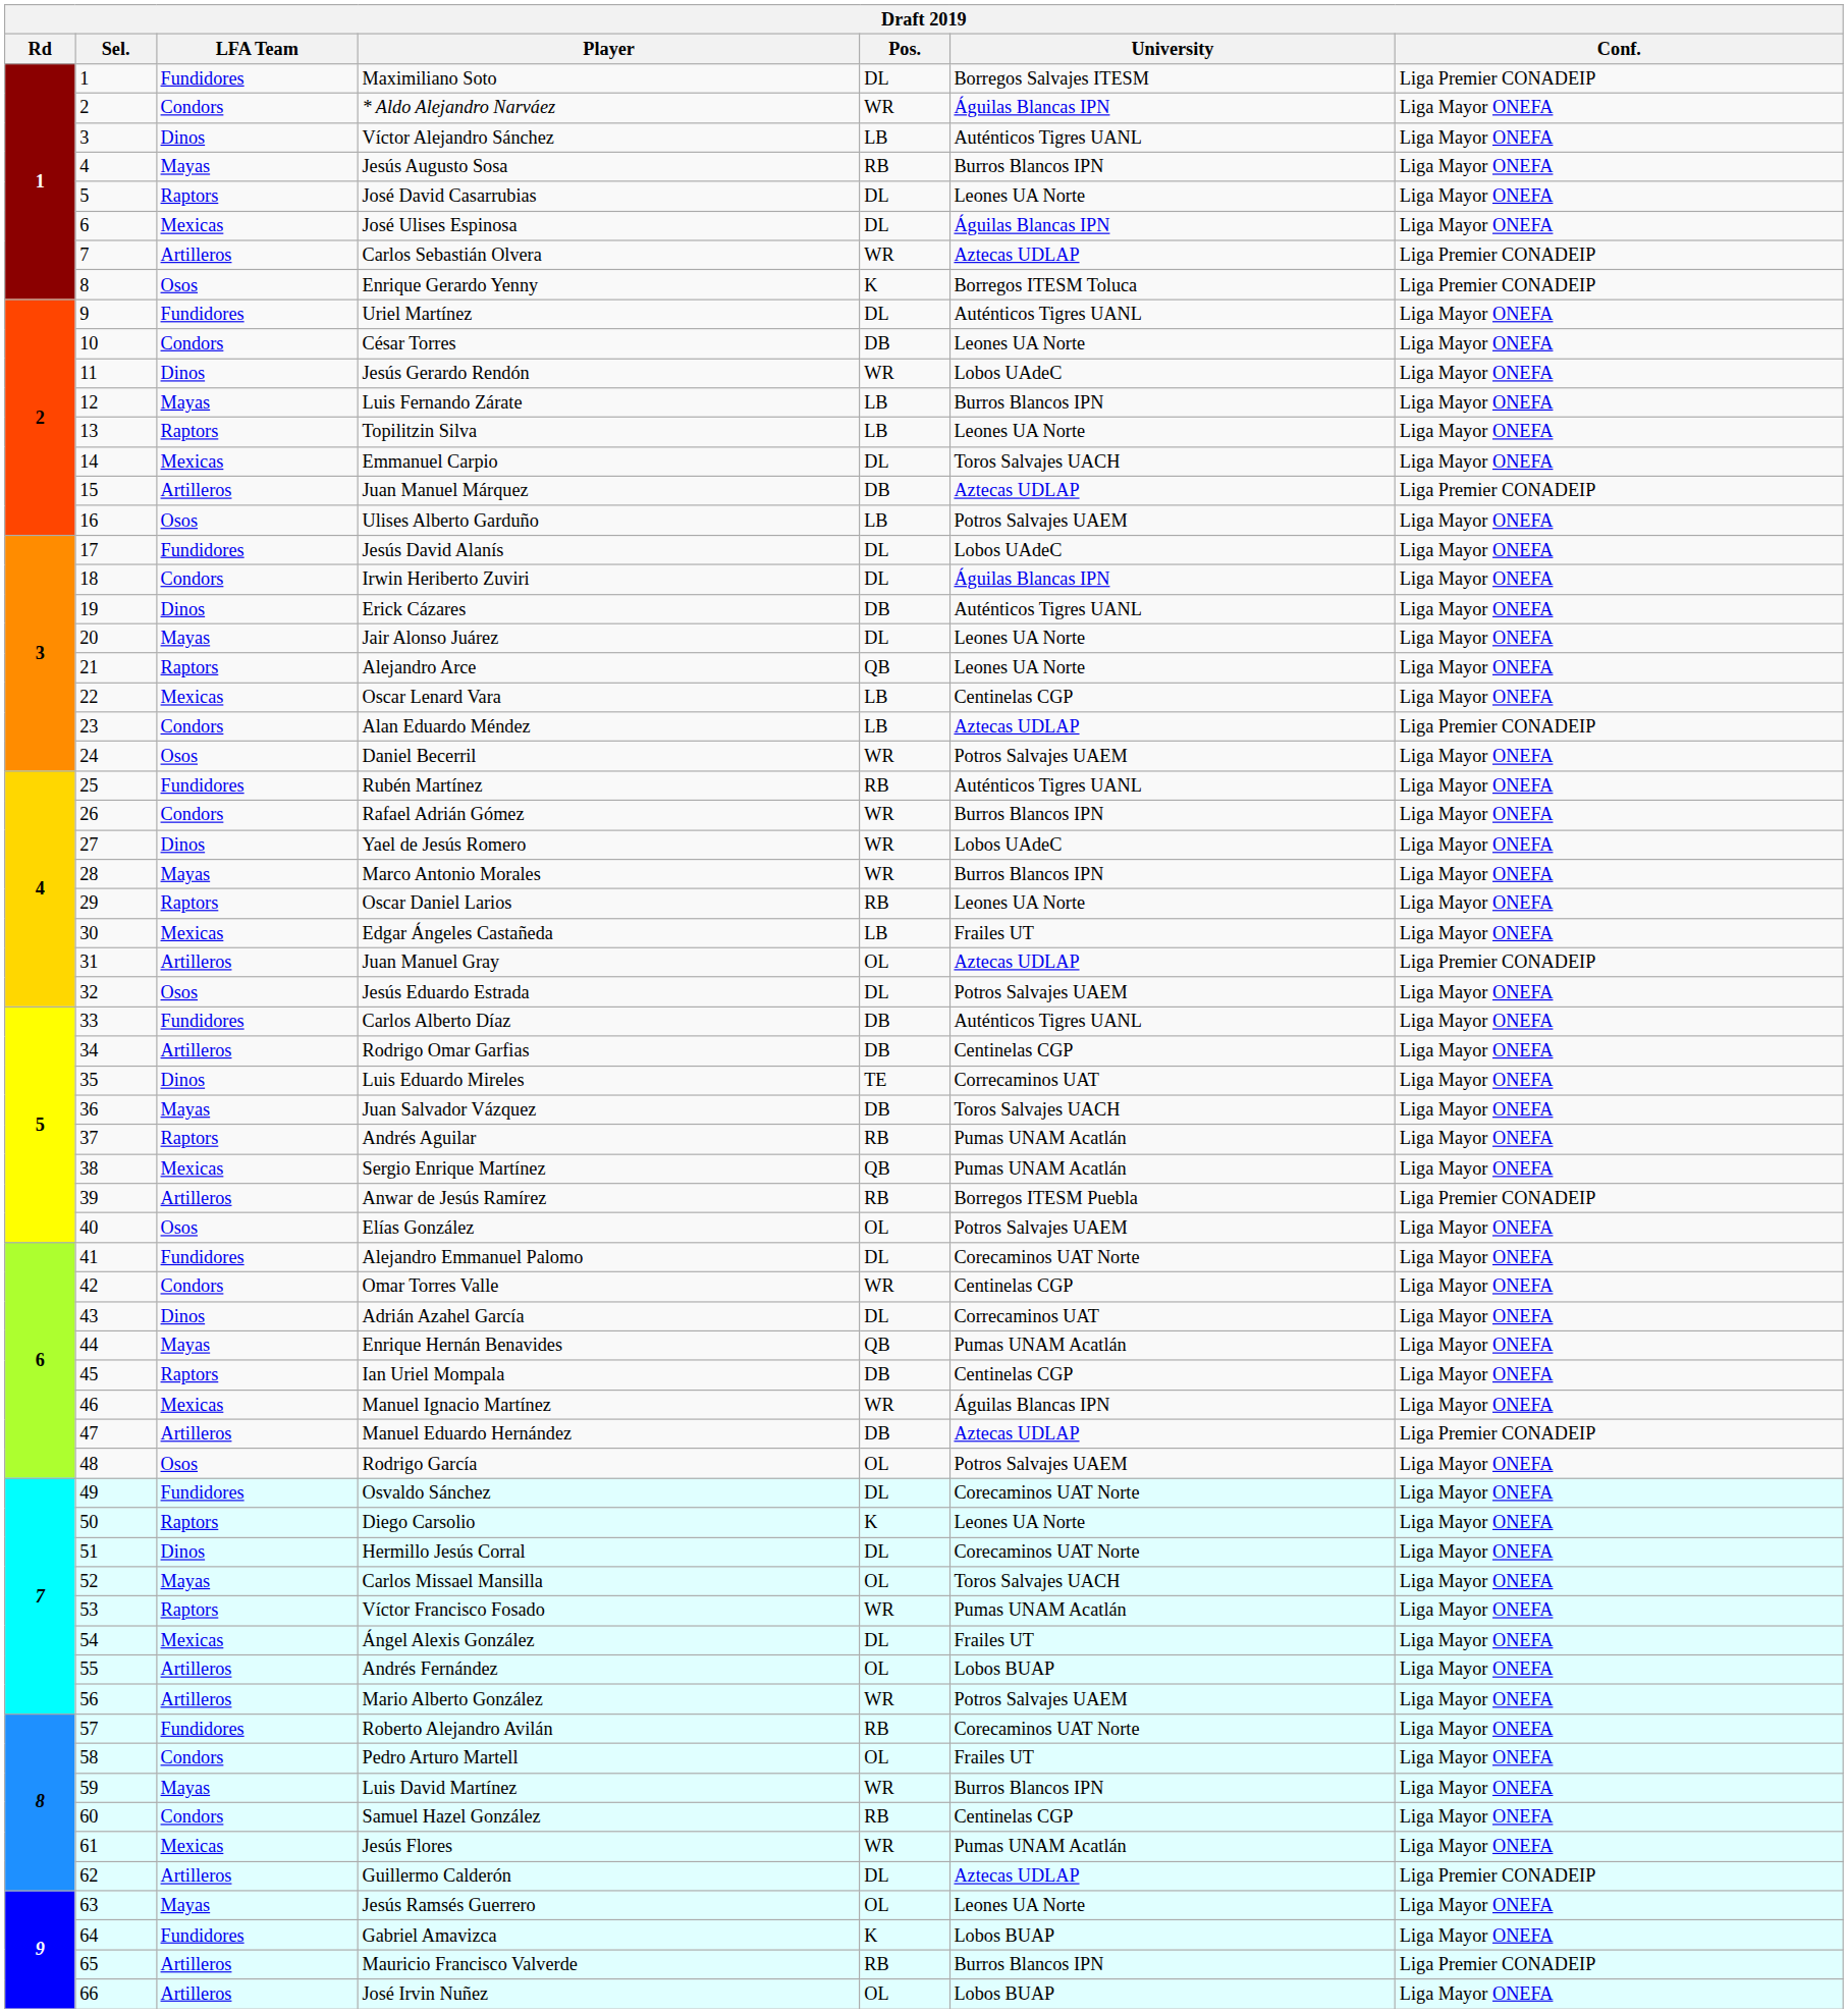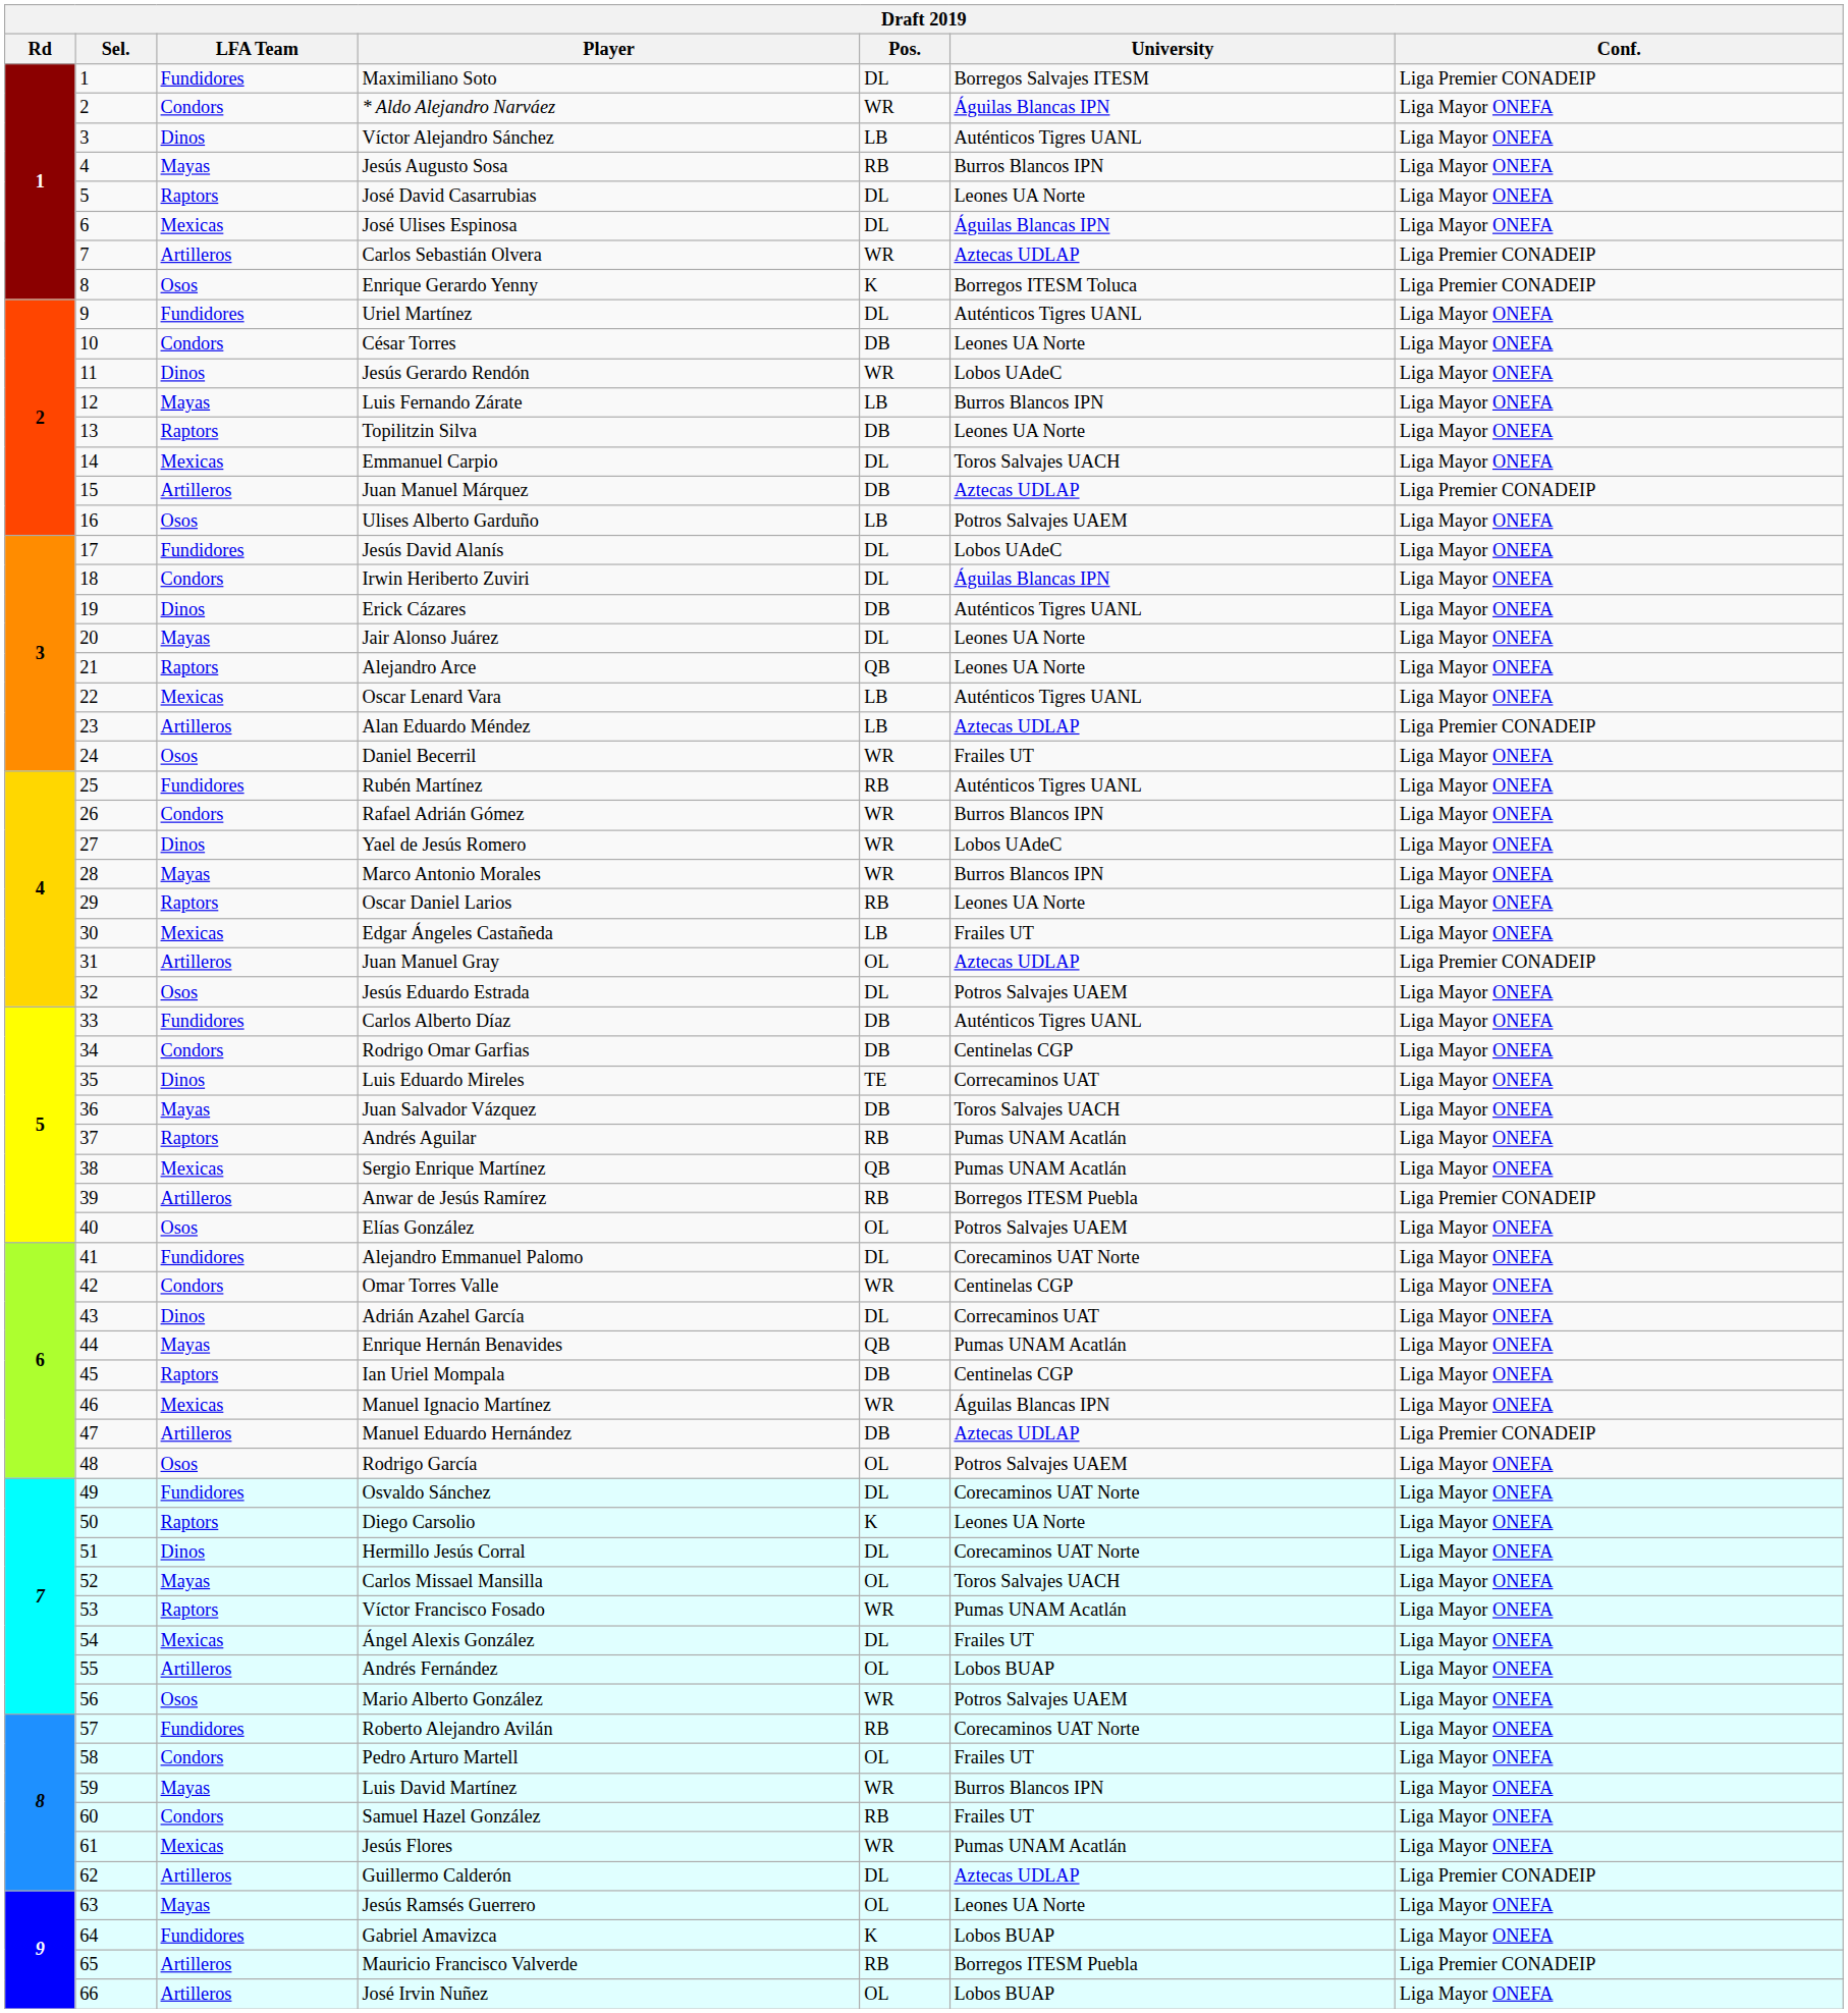Topilitzin Silva | Pos.: LB -> DB
Oscar Lenard Vara | University: Centinelas CGP -> Auténticos Tigres UANL
Alan Eduardo Méndez | LFA Team: Condors -> Artilleros
Daniel Becerril | University: Potros Salvajes UAEM -> Frailes UT
Rodrigo Omar Garfias | LFA Team: Artilleros -> Condors
Mario Alberto González | LFA Team: Artilleros -> Osos
Samuel Hazel González | University: Centinelas CGP -> Frailes UT
Mauricio Francisco Valverde | University: Burros Blancos IPN -> Borregos ITESM Puebla
